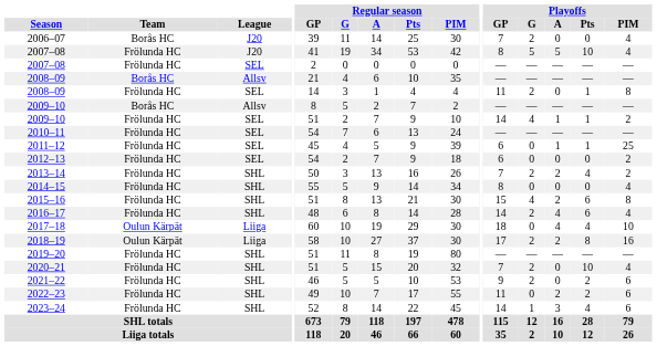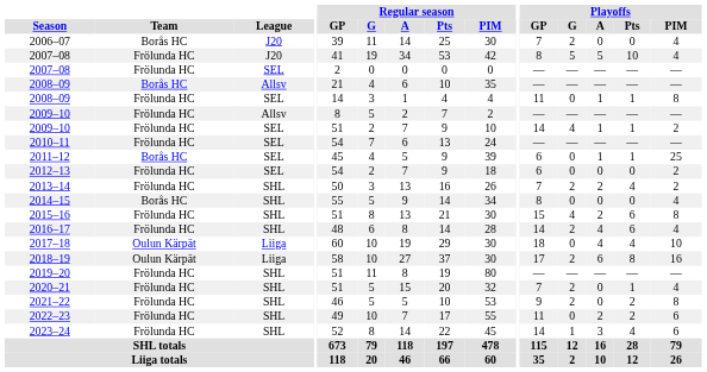2008–09 / SEL | Playoffs / G: 2 -> 0
2008–09 / SEL | Playoffs / A: 0 -> 1
2009–10 / Allsv | Team: Borås HC -> Frölunda HC
2011–12 | Team: Frölunda HC -> Borås HC
2014–15 | Team: Frölunda HC -> Borås HC
2018–19 | Playoffs / A: 2 -> 6
2020–21 | Playoffs / Pts: 10 -> 1
2021–22 | Playoffs / PIM: 6 -> 8
